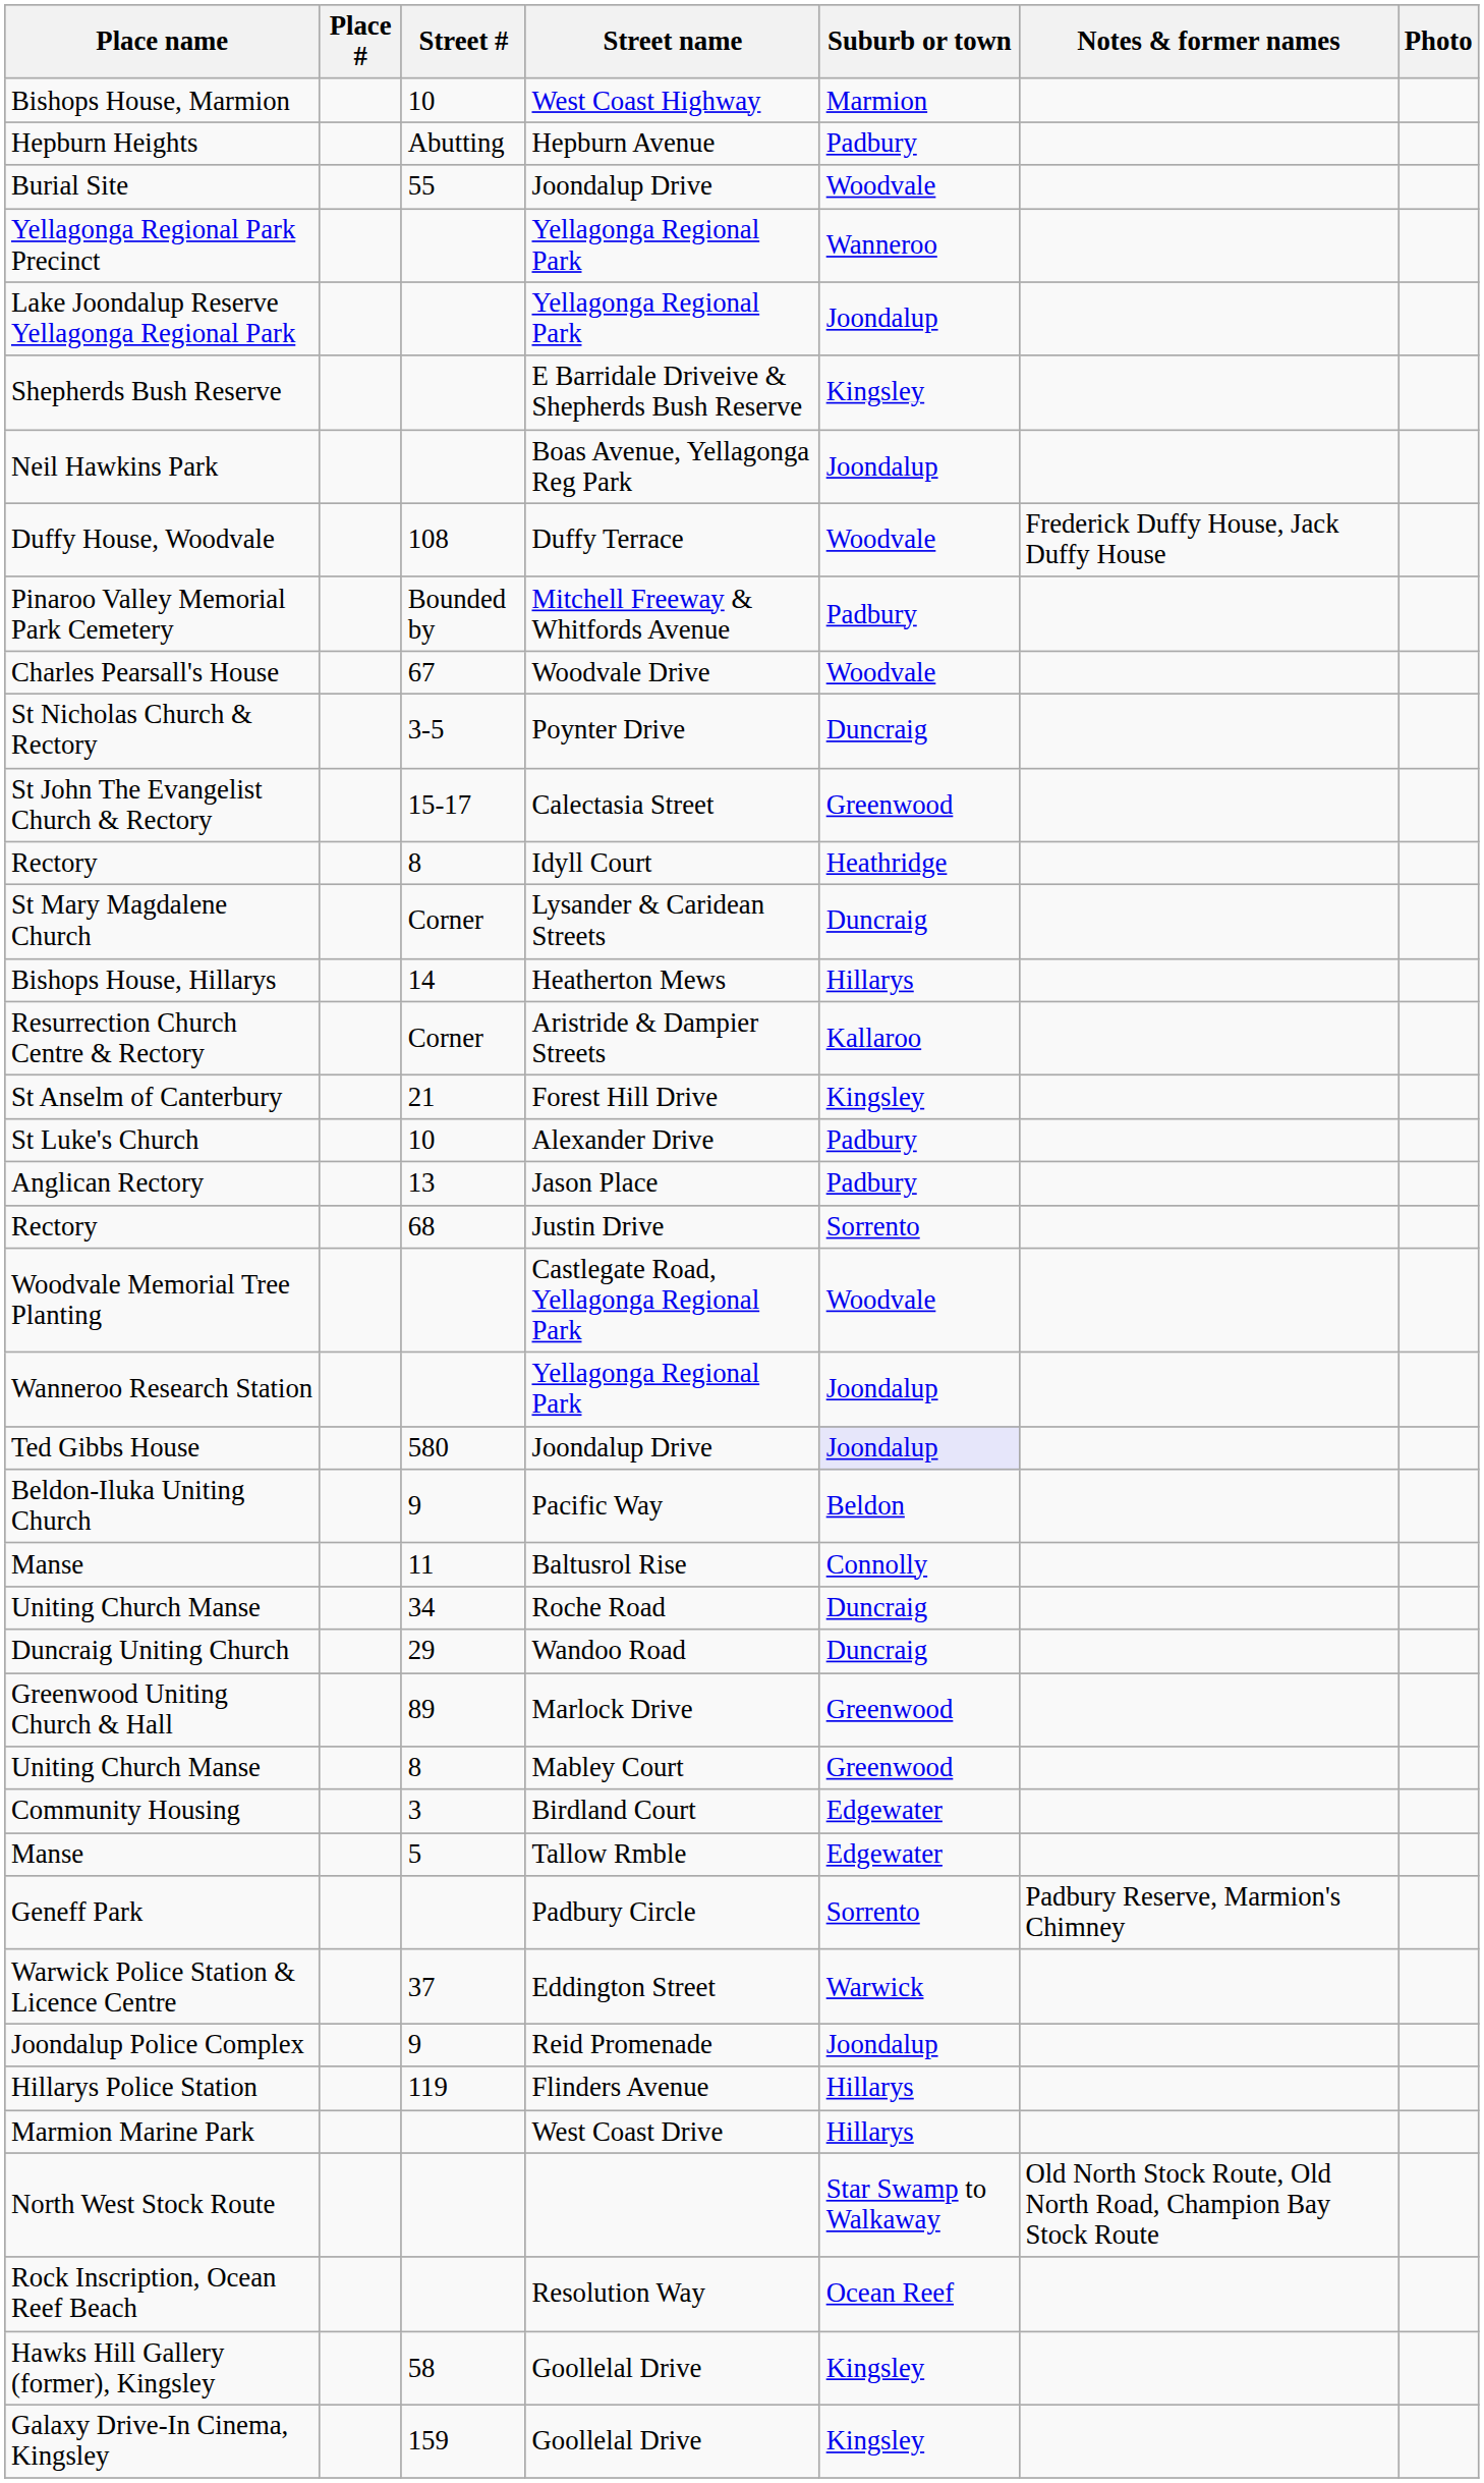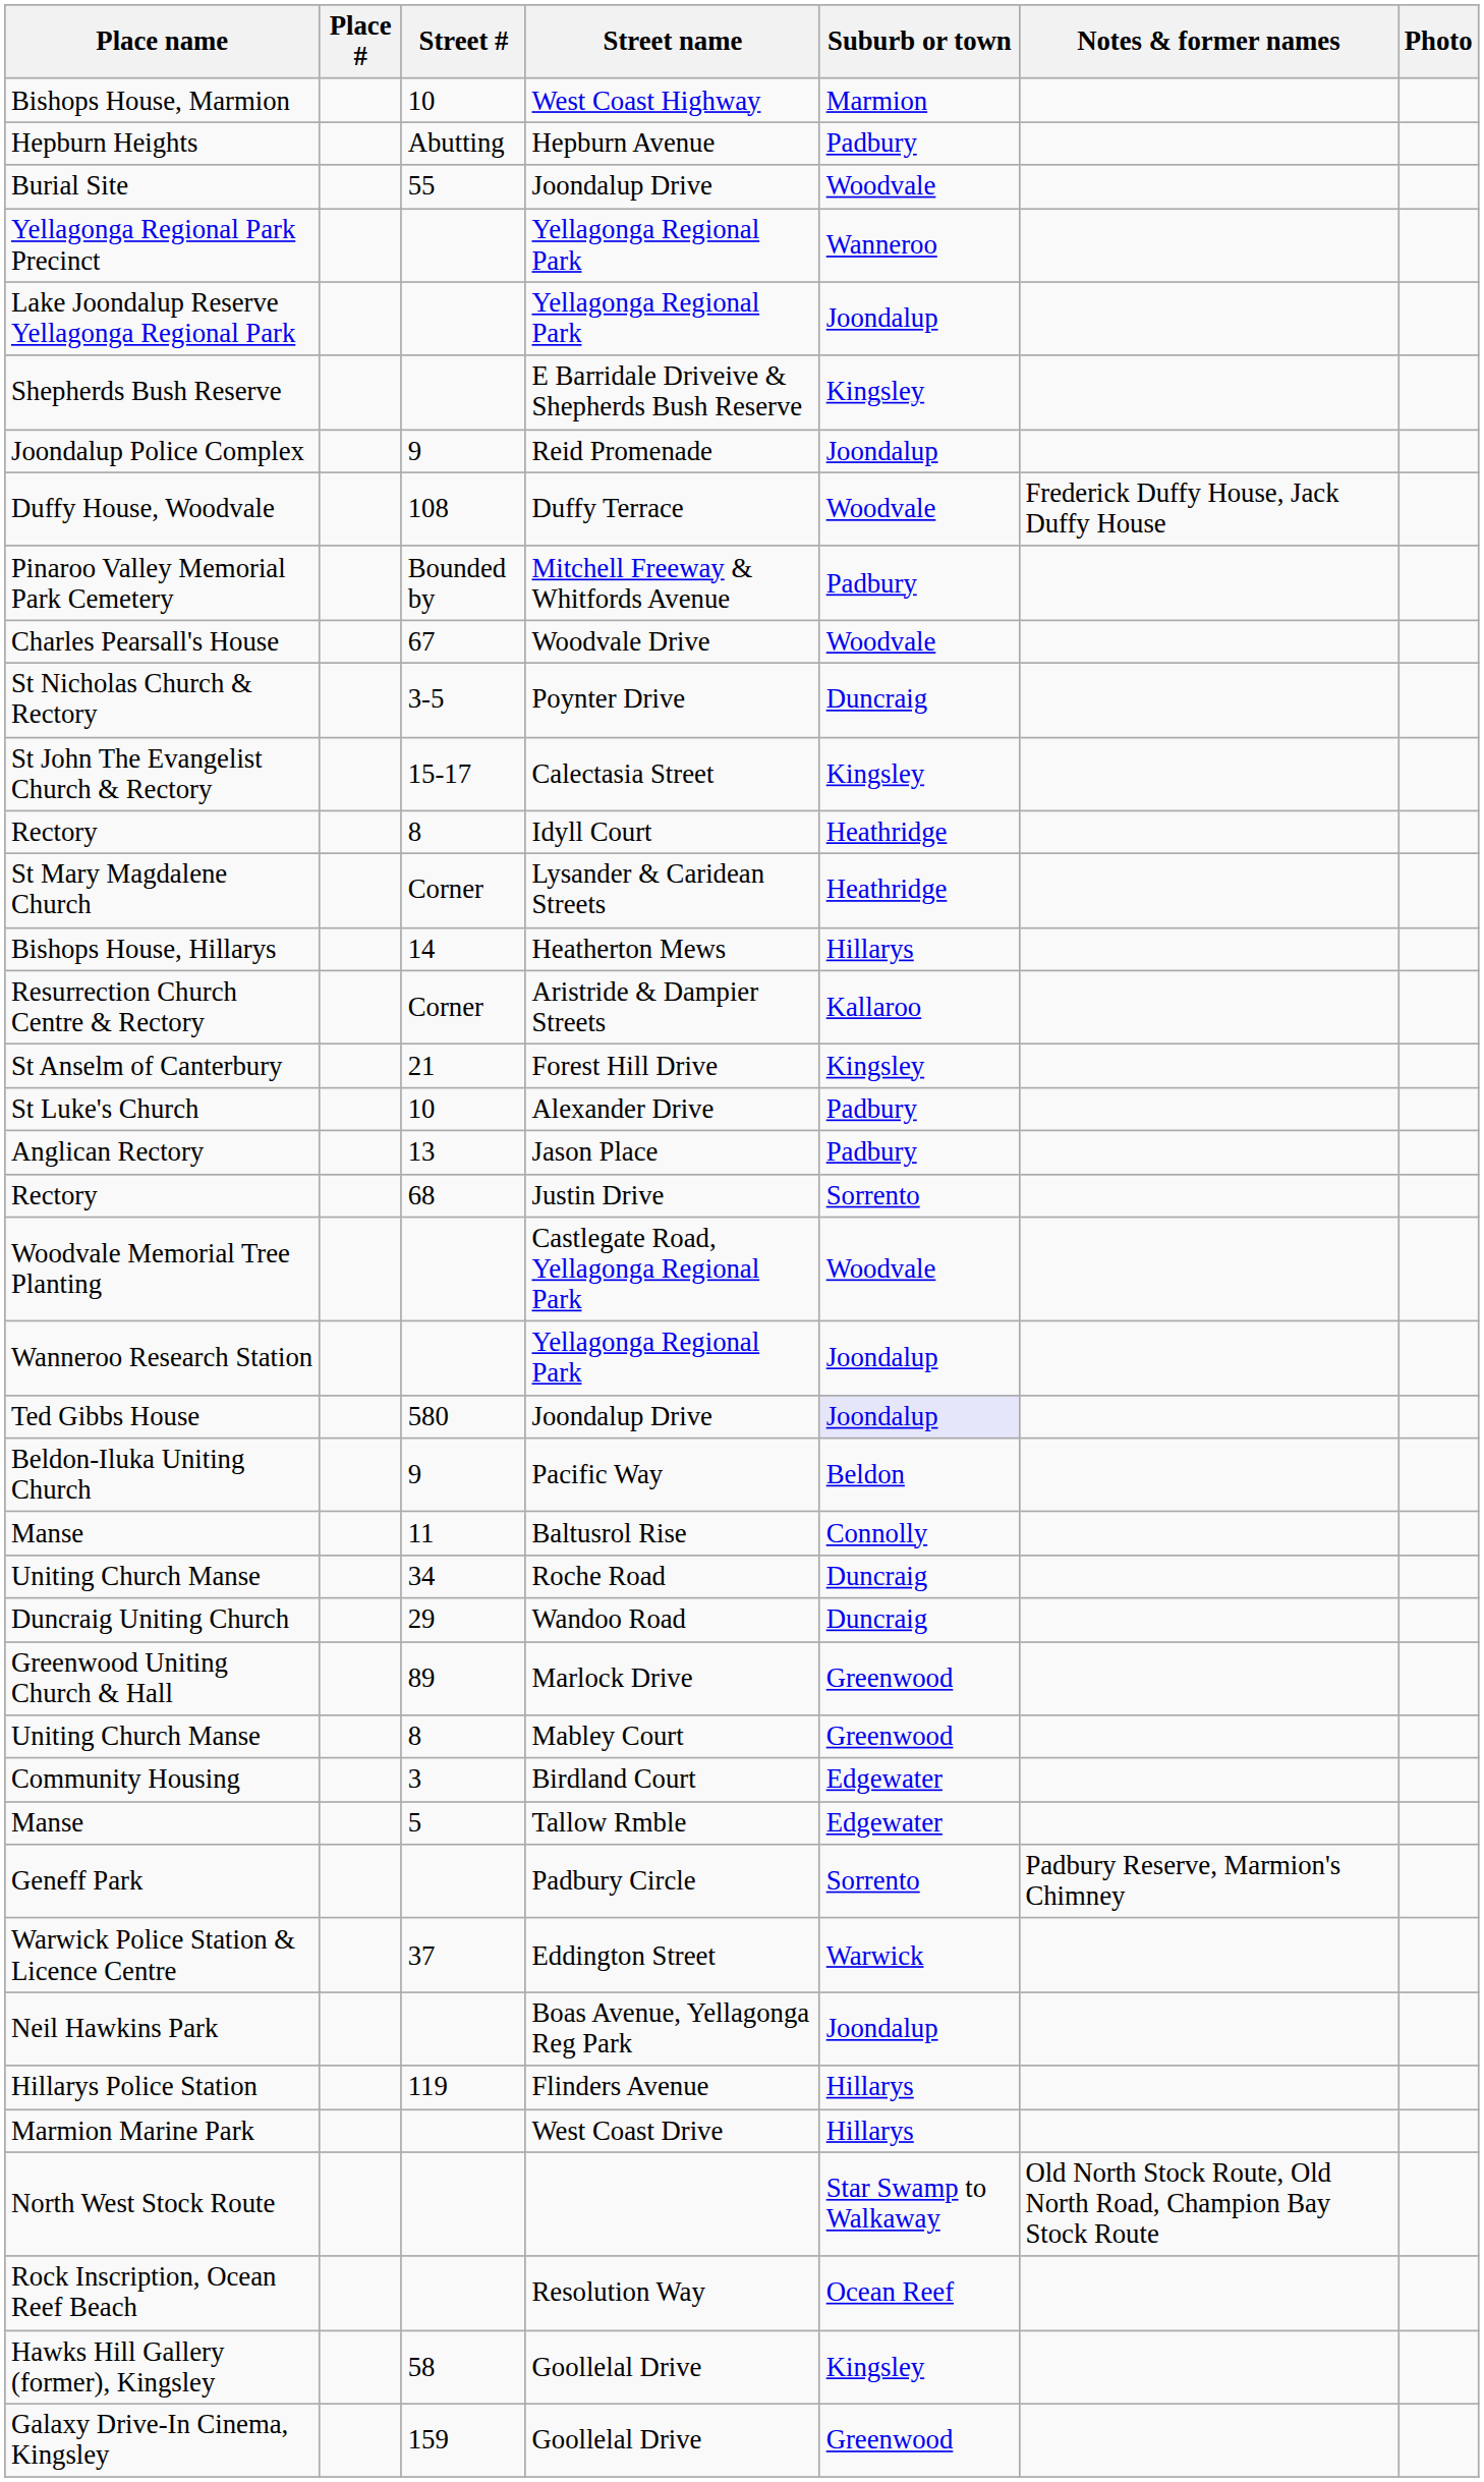rows swapped: Neil Hawkins Park <-> Joondalup Police Complex
St John The Evangelist Church & Rectory | Suburb or town: Greenwood -> Kingsley
St Mary Magdalene Church | Suburb or town: Duncraig -> Heathridge
Galaxy Drive-In Cinema, Kingsley | Suburb or town: Kingsley -> Greenwood
